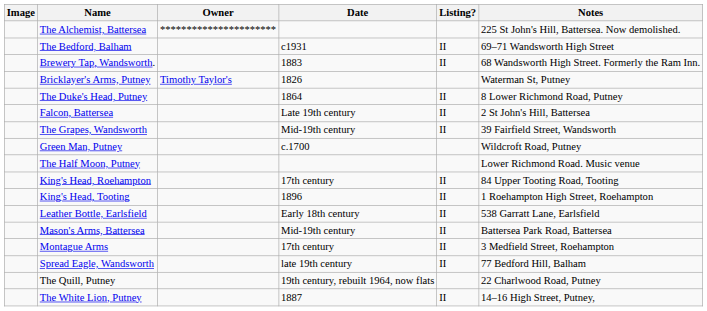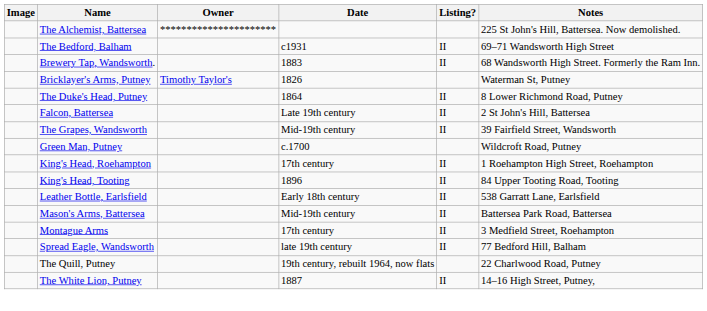- row: The Half Moon, Putney | Lower Richmond Road. Music venue
King's Head, Roehampton | Notes: 84 Upper Tooting Road, Tooting -> 1 Roehampton High Street, Roehampton
King's Head, Tooting | Notes: 1 Roehampton High Street, Roehampton -> 84 Upper Tooting Road, Tooting
